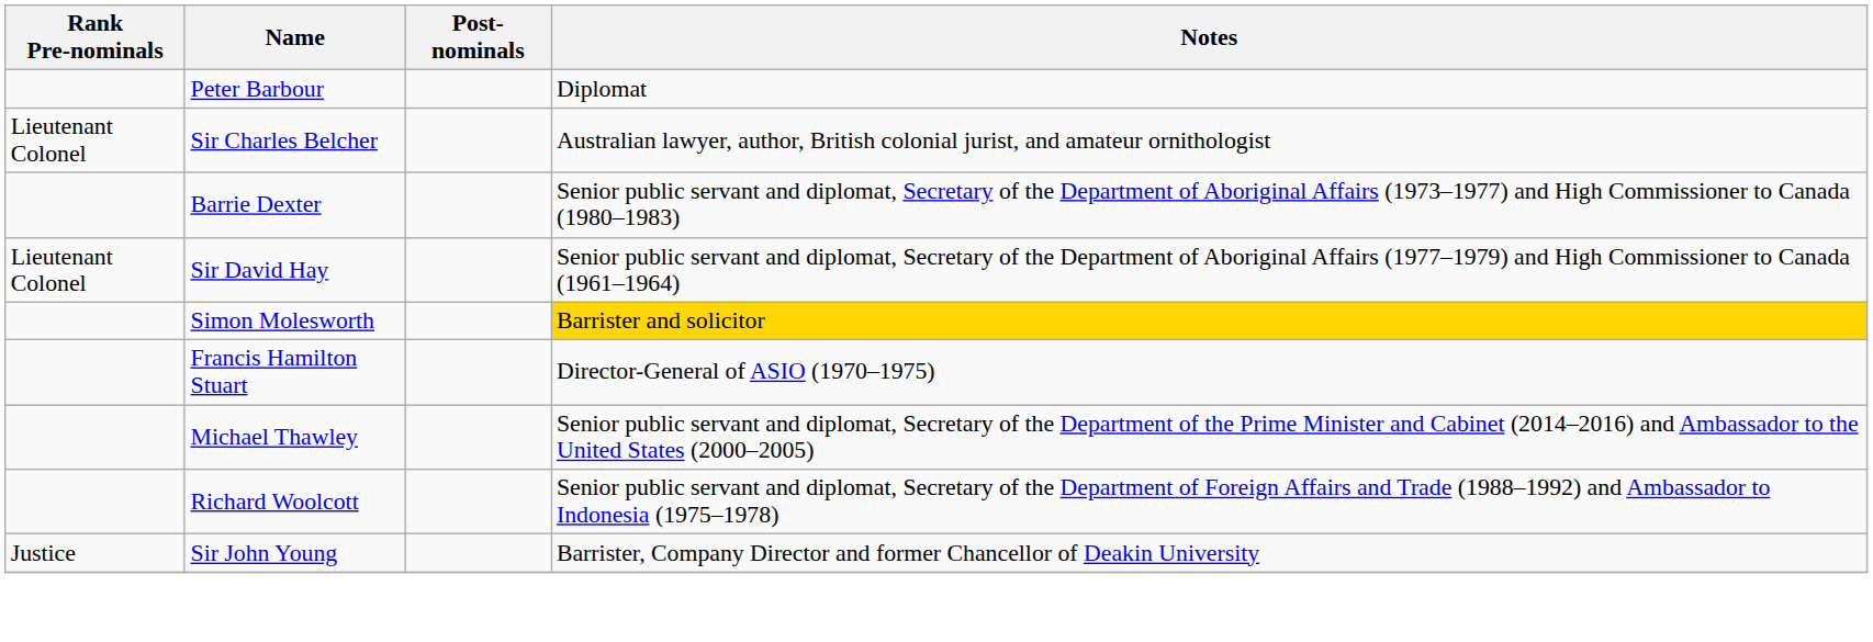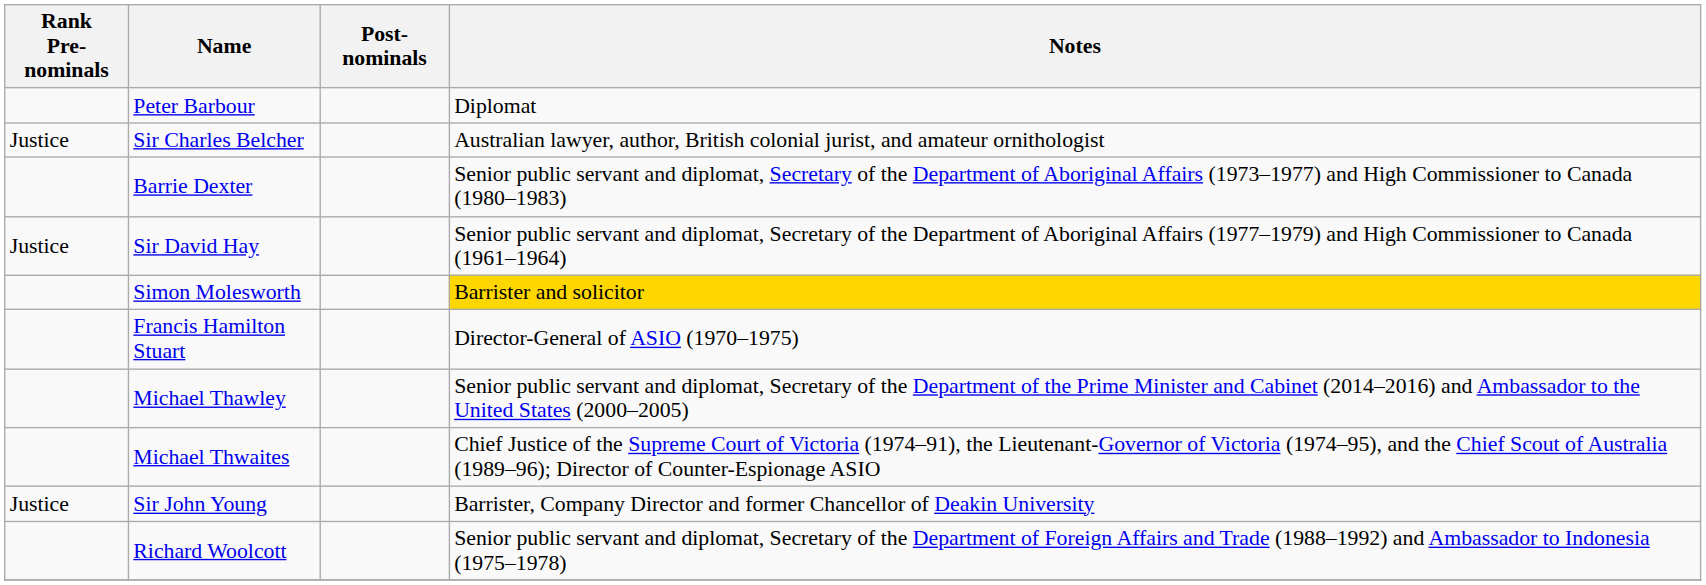Sir Charles Belcher | Rank Pre-nominals: Lieutenant Colonel -> Justice
Sir David Hay | Rank Pre-nominals: Lieutenant Colonel -> Justice
+ row: Michael Thwaites | Chief Justice of the Supreme Court of Victoria (1974–91), the Lieutenant-Governor of Victoria (1974–95), and the Chief Scout of Australia (1989–96); Director of Counter-Espionage ASIO
rows swapped: Richard Woolcott <-> Sir John Young
